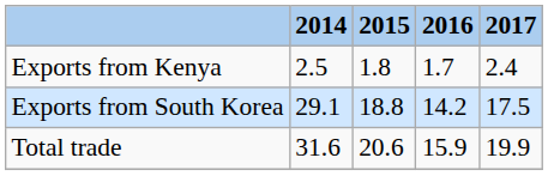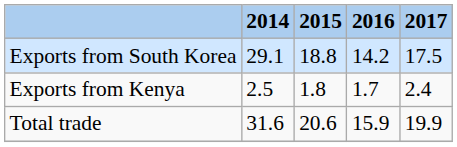rows swapped: Exports from Kenya <-> Exports from South Korea
